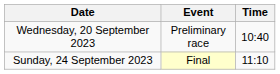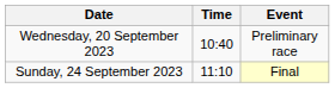columns swapped: Time <-> Event
